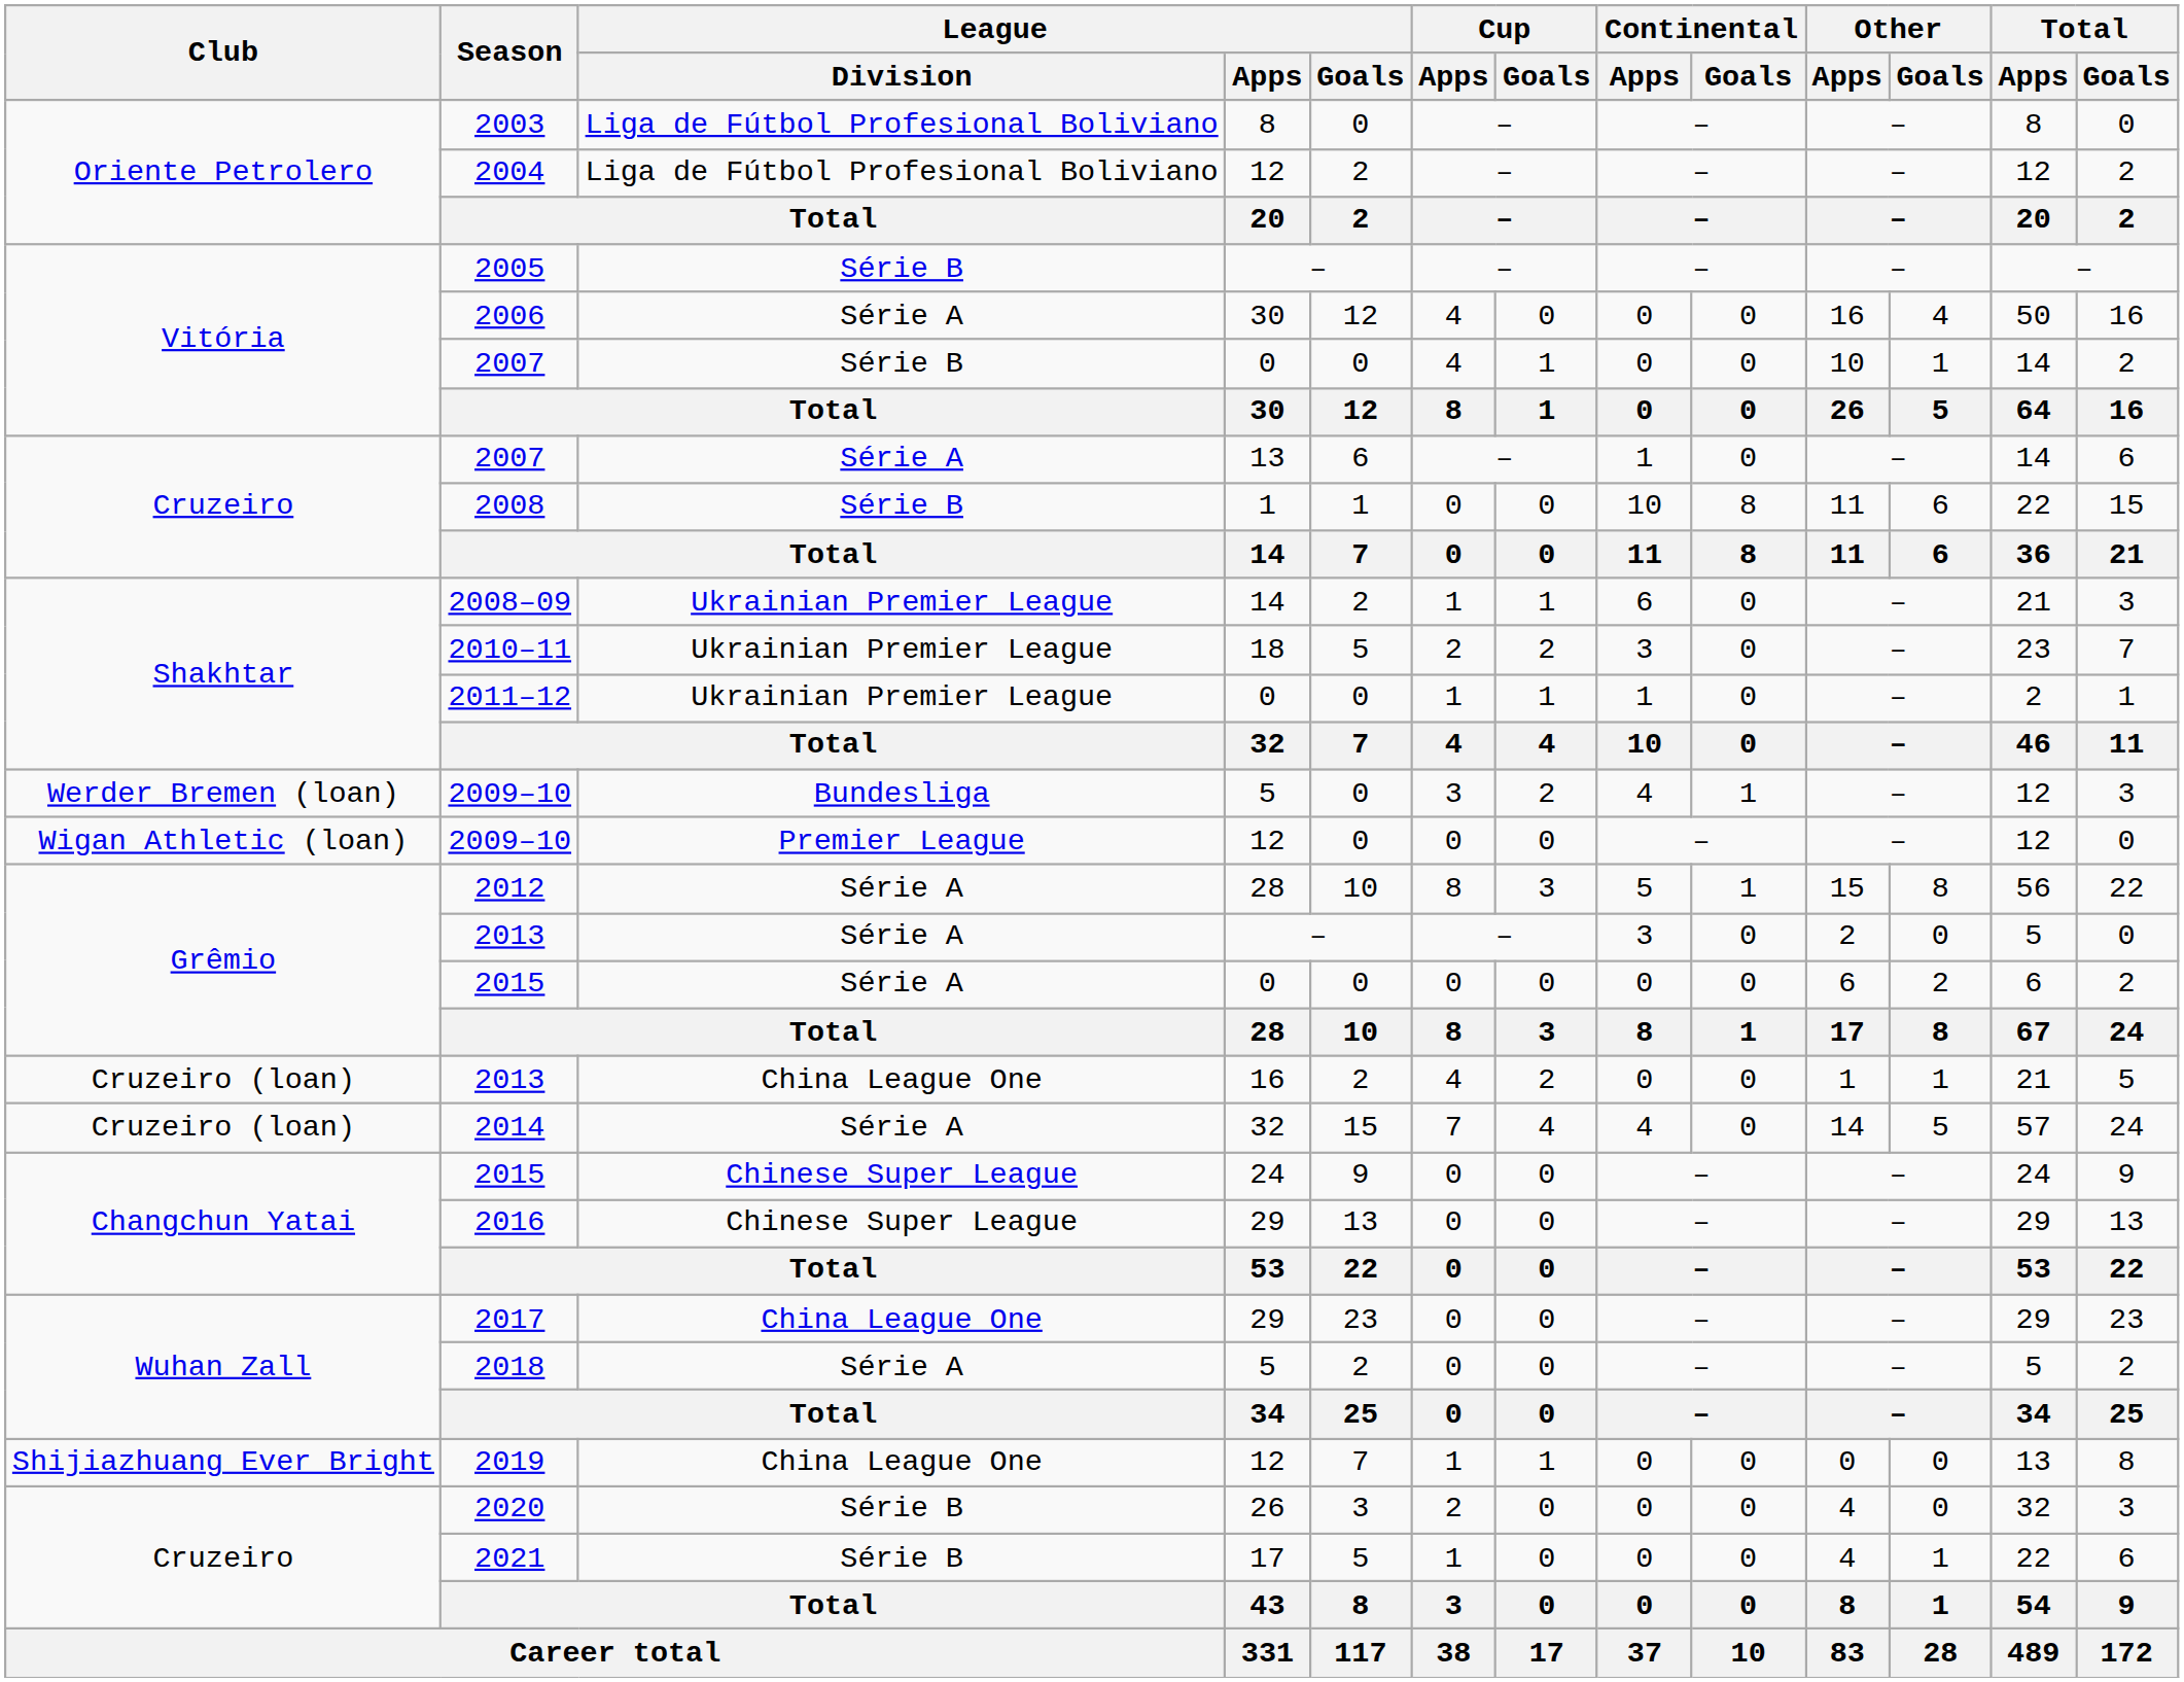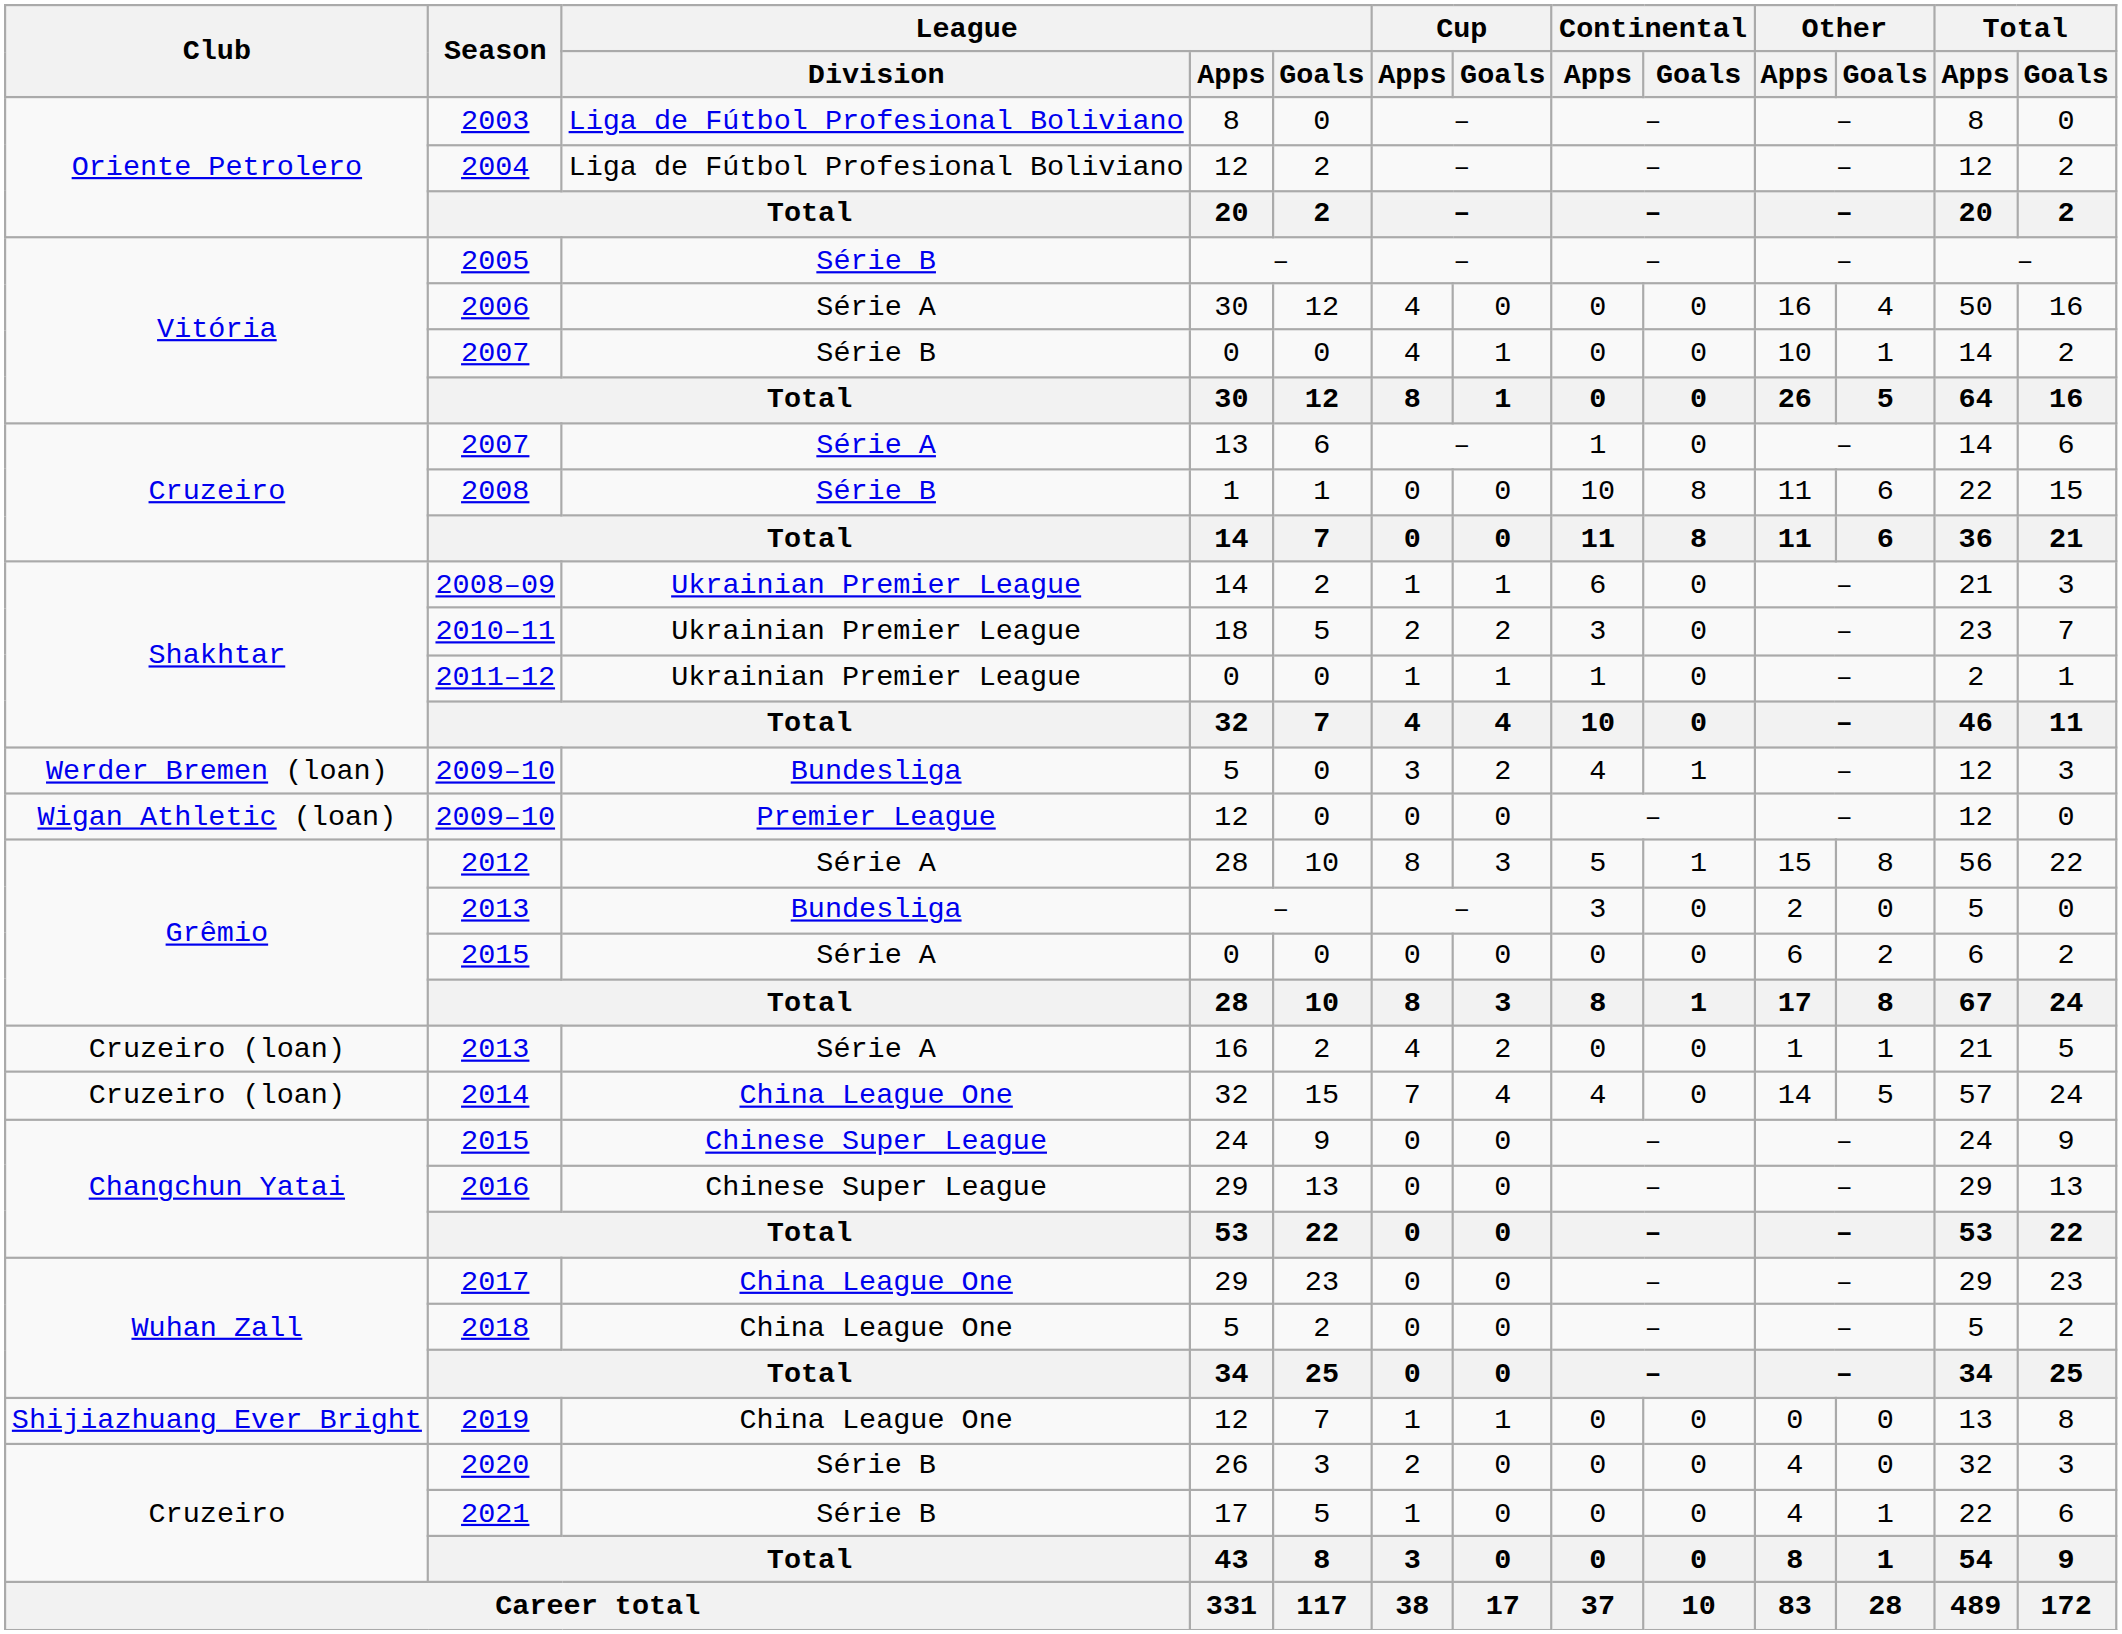2013 / – | League / Division: Série A -> Bundesliga
2013 / 16 | League / Division: China League One -> Série A
2014 | League / Division: Série A -> China League One
2018 | League / Division: Série A -> China League One
